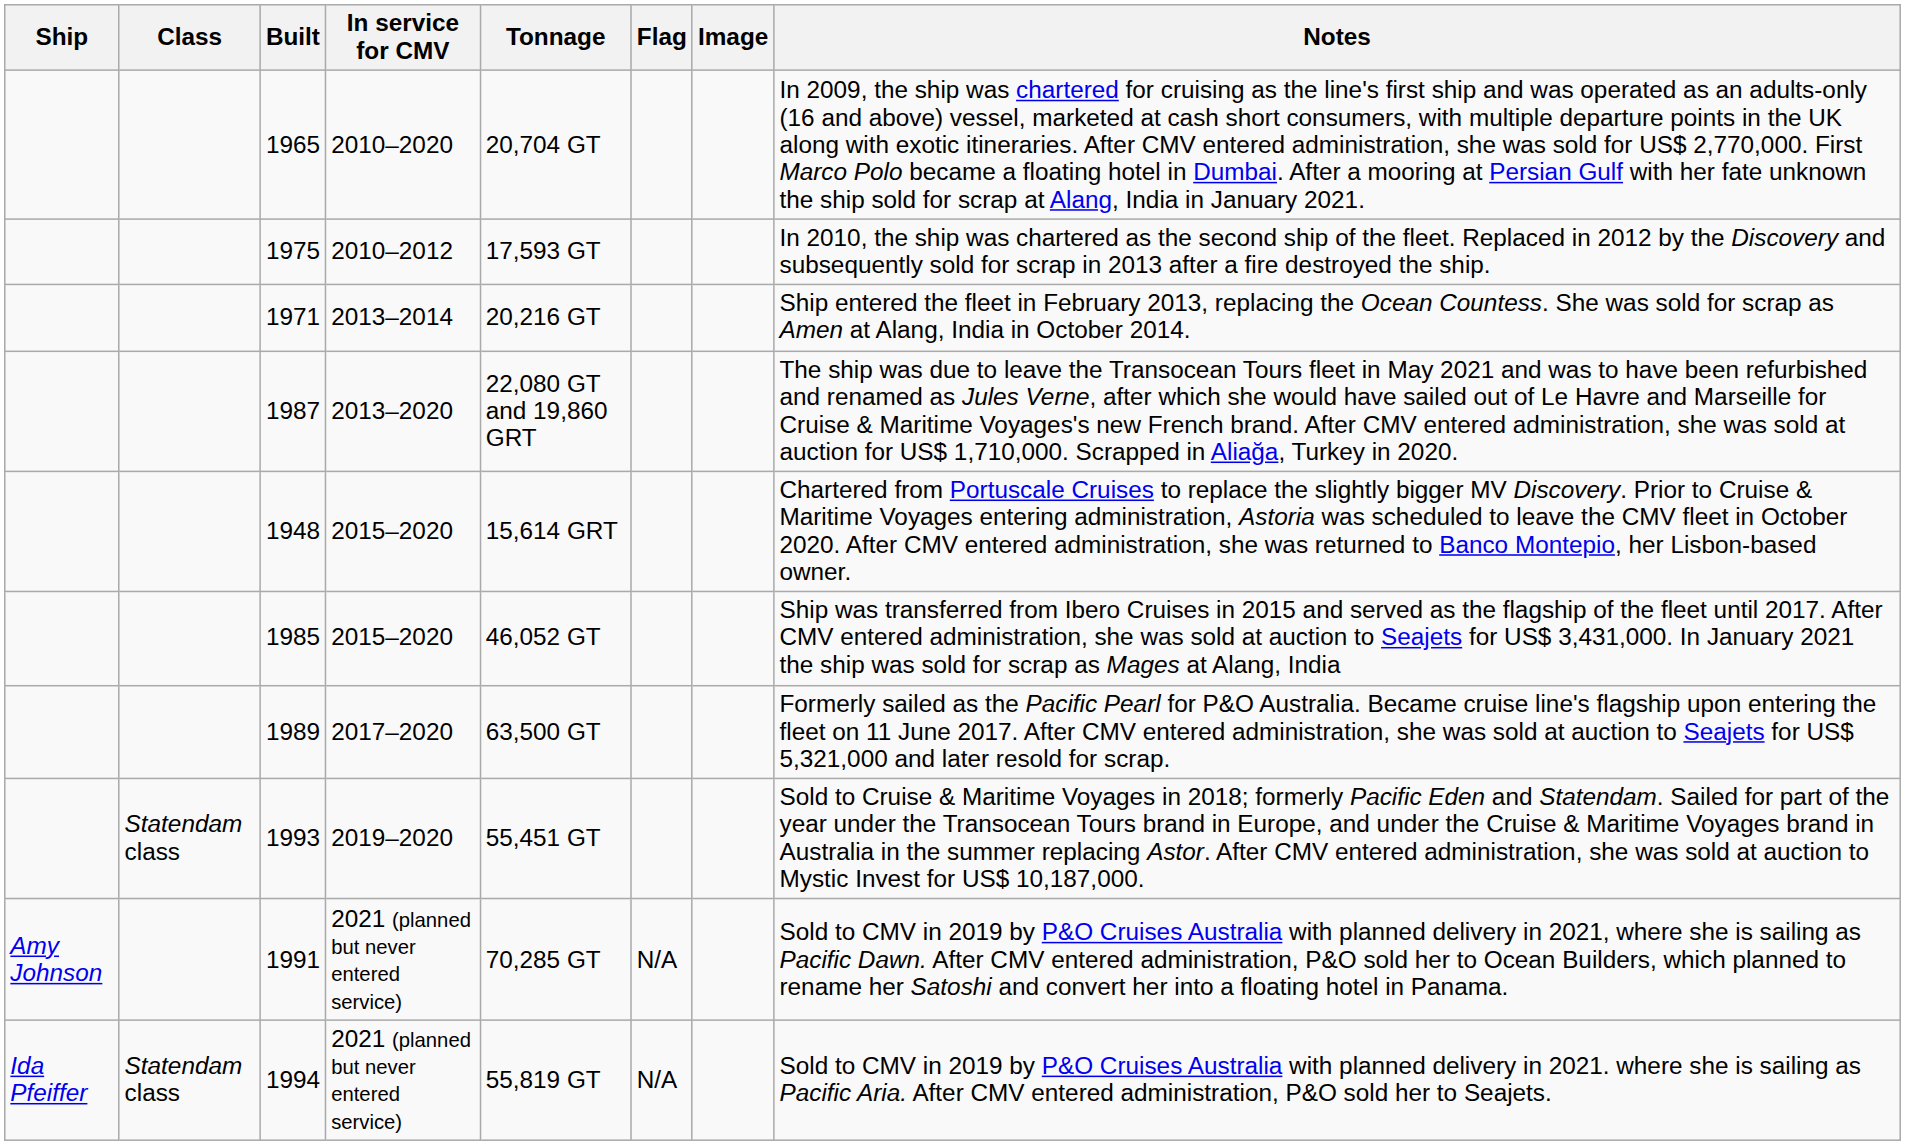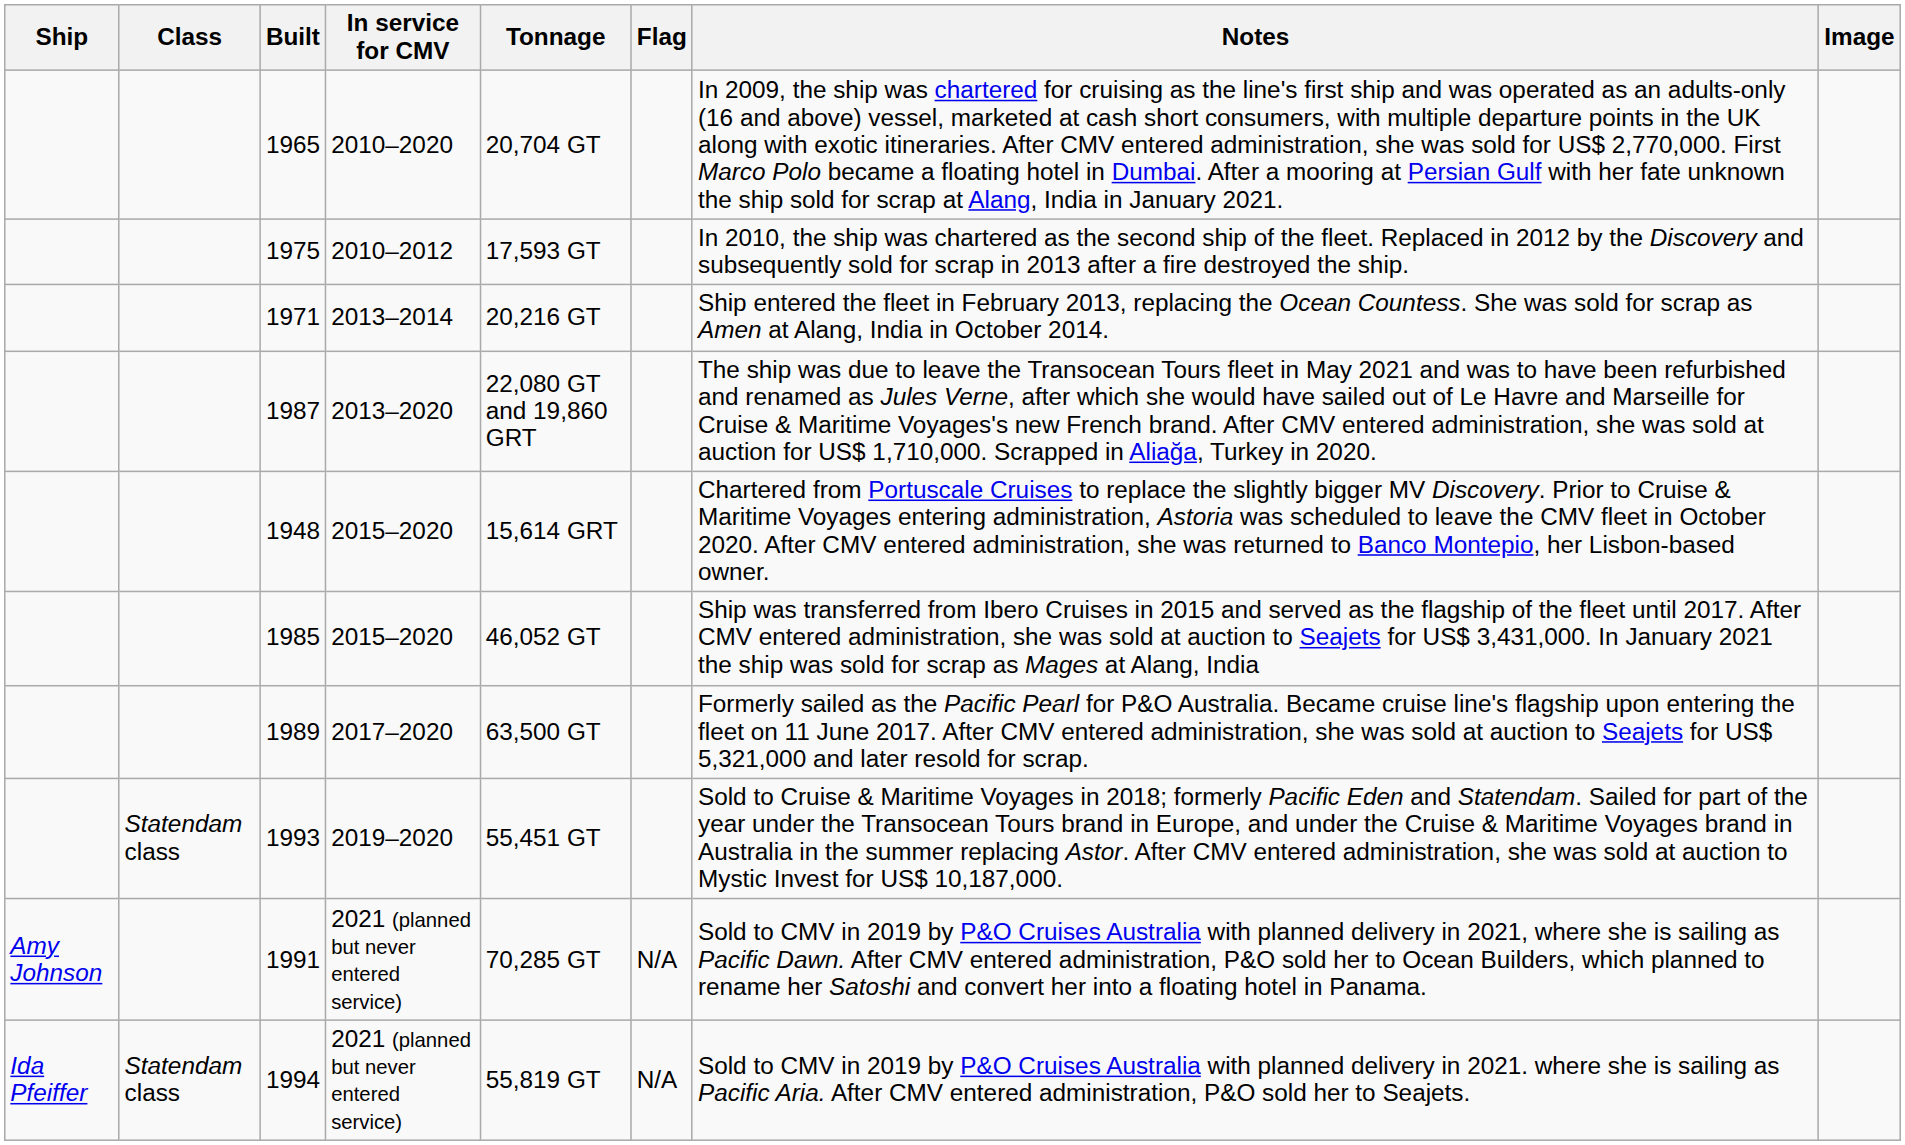columns swapped: Notes <-> Image
